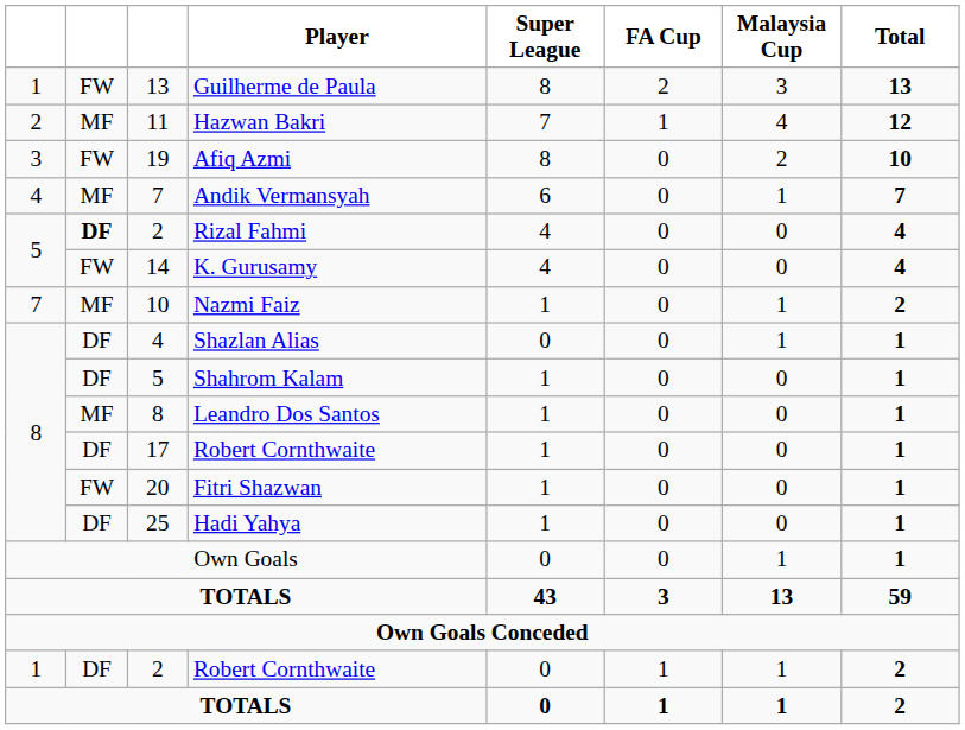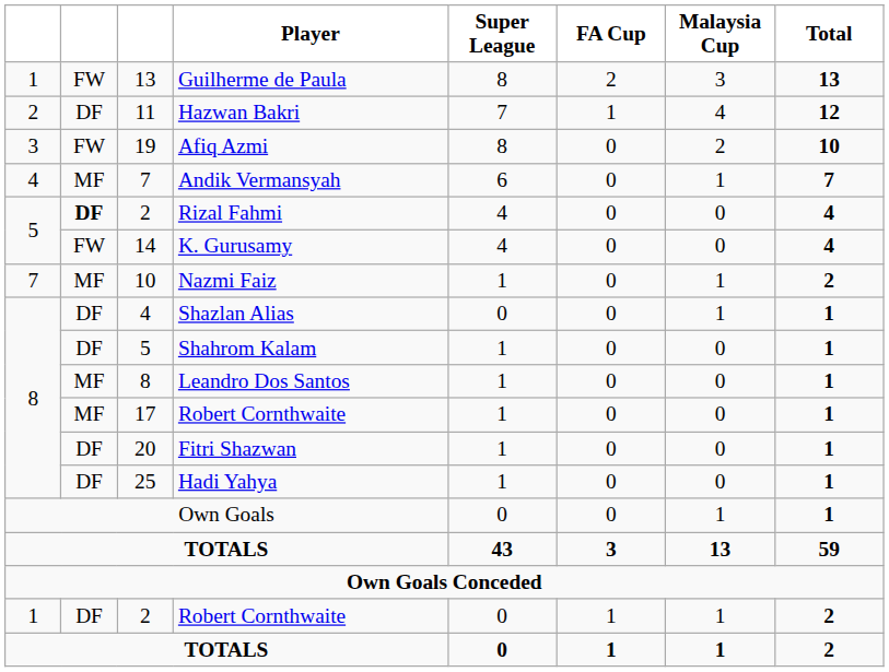11 | column 2: MF -> DF
17 | column 2: DF -> MF
20 | column 2: FW -> DF
